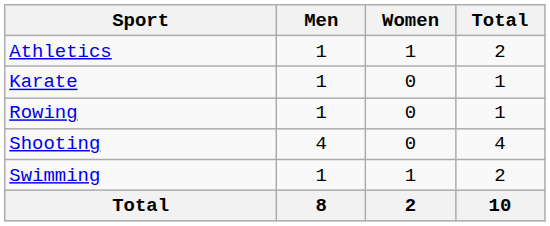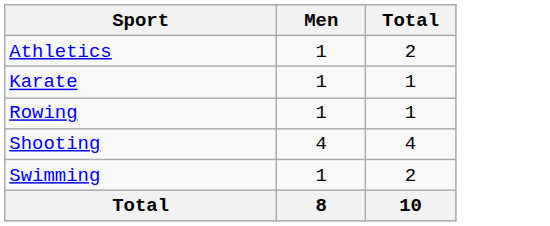- column: Women | 1 | 0 | 0 | 0 | 1 | 2
